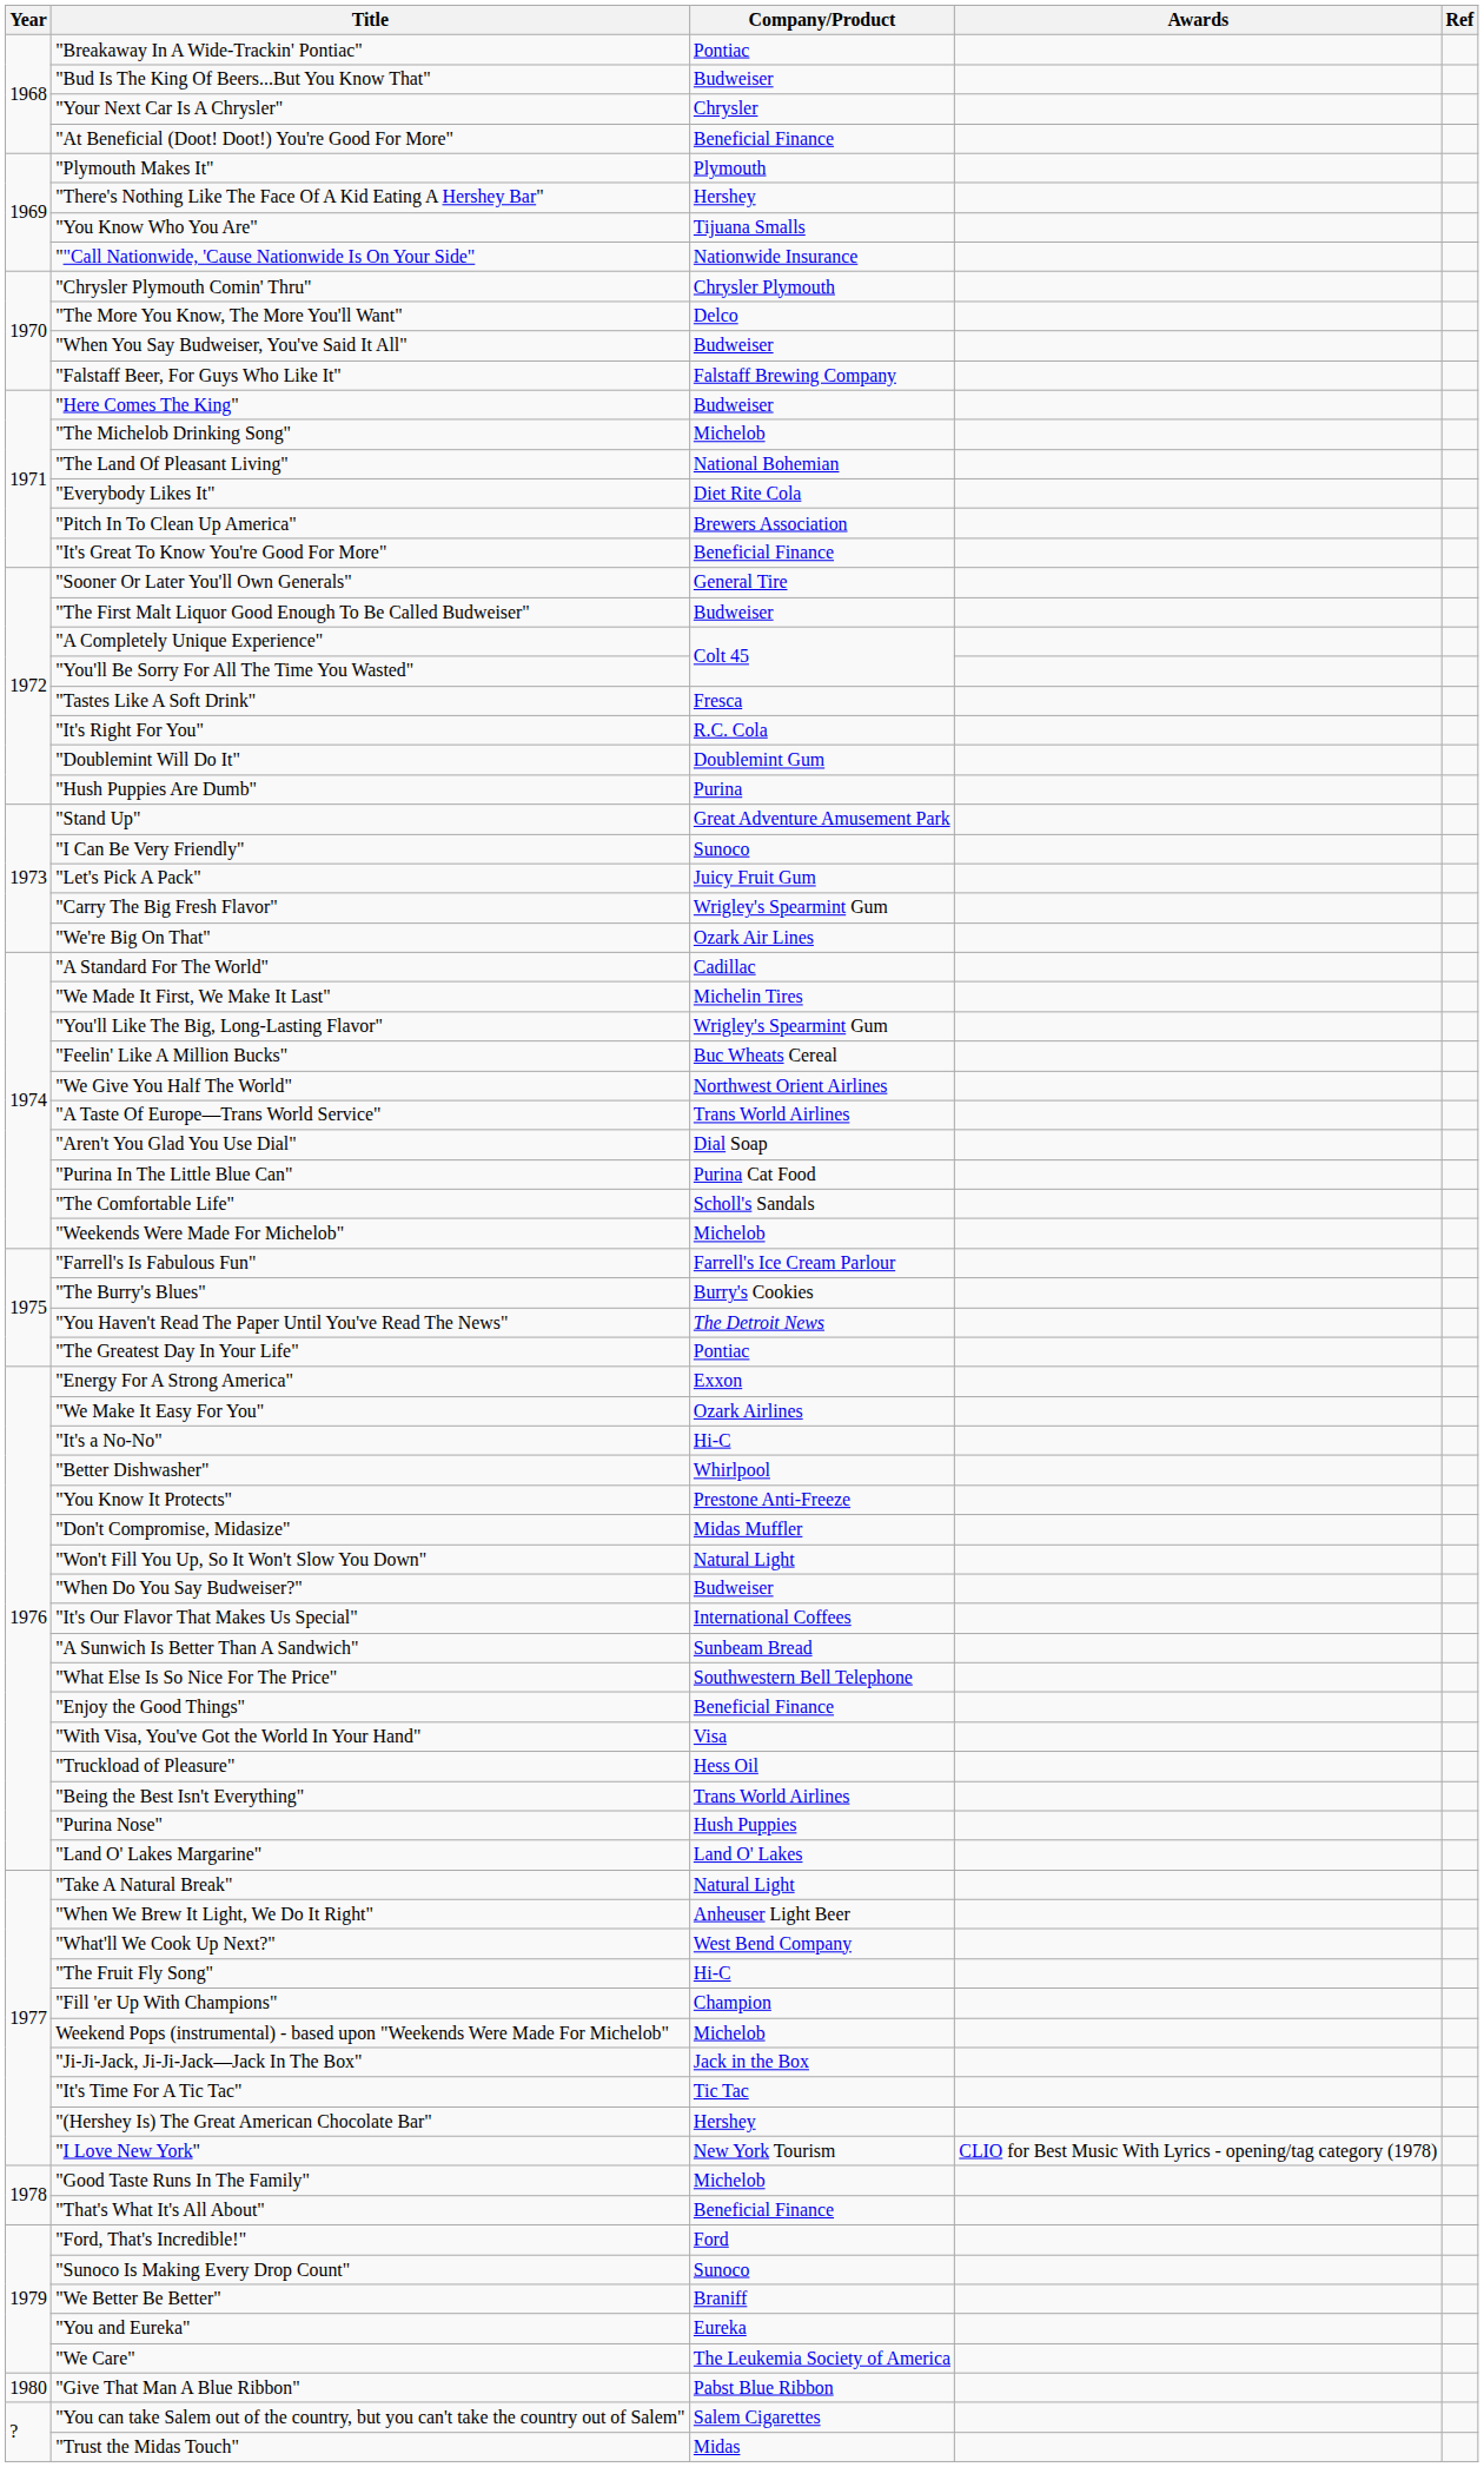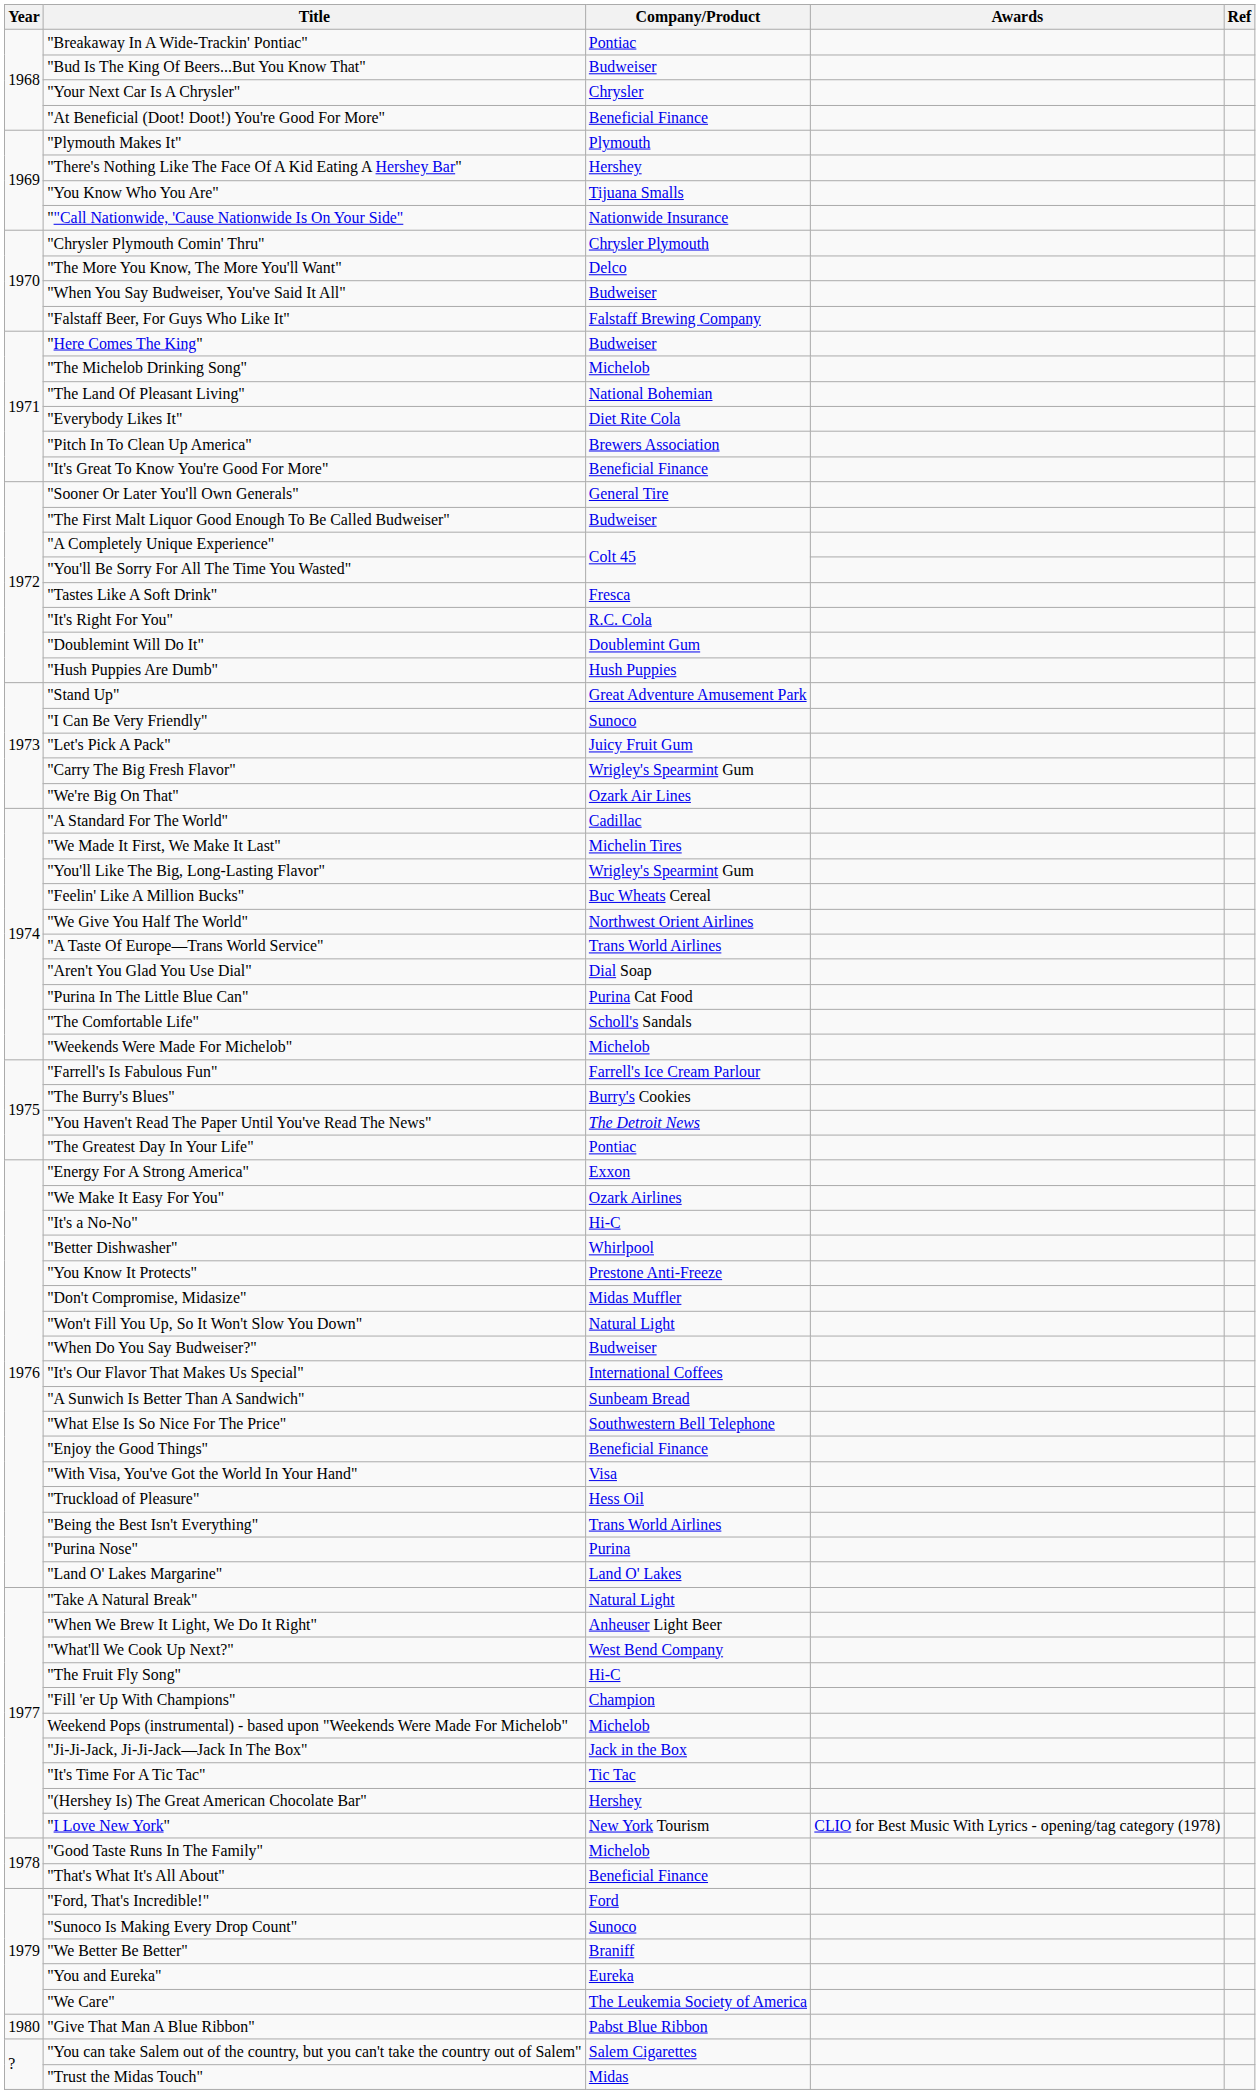"Hush Puppies Are Dumb" | Company/Product: Purina -> Hush Puppies
"Purina Nose" | Company/Product: Hush Puppies -> Purina
